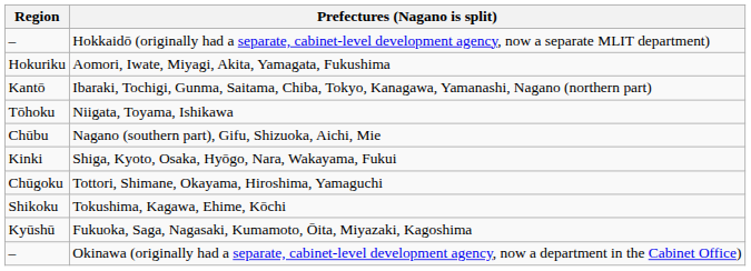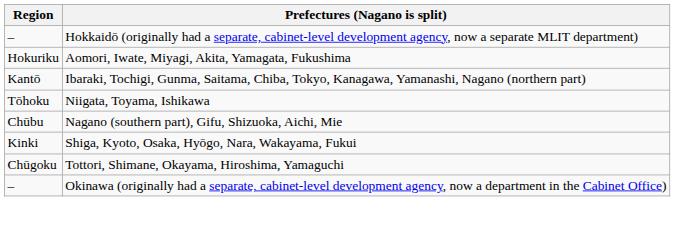- row: Shikoku | Tokushima, Kagawa, Ehime, Kōchi
- row: Kyūshū | Fukuoka, Saga, Nagasaki, Kumamoto, Ōita, Miyazaki, Kagoshima
